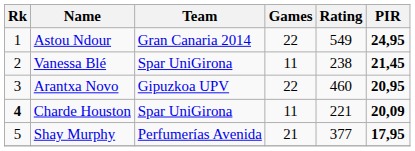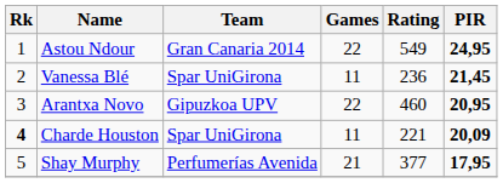Vanessa Blé | Rating: 238 -> 236
